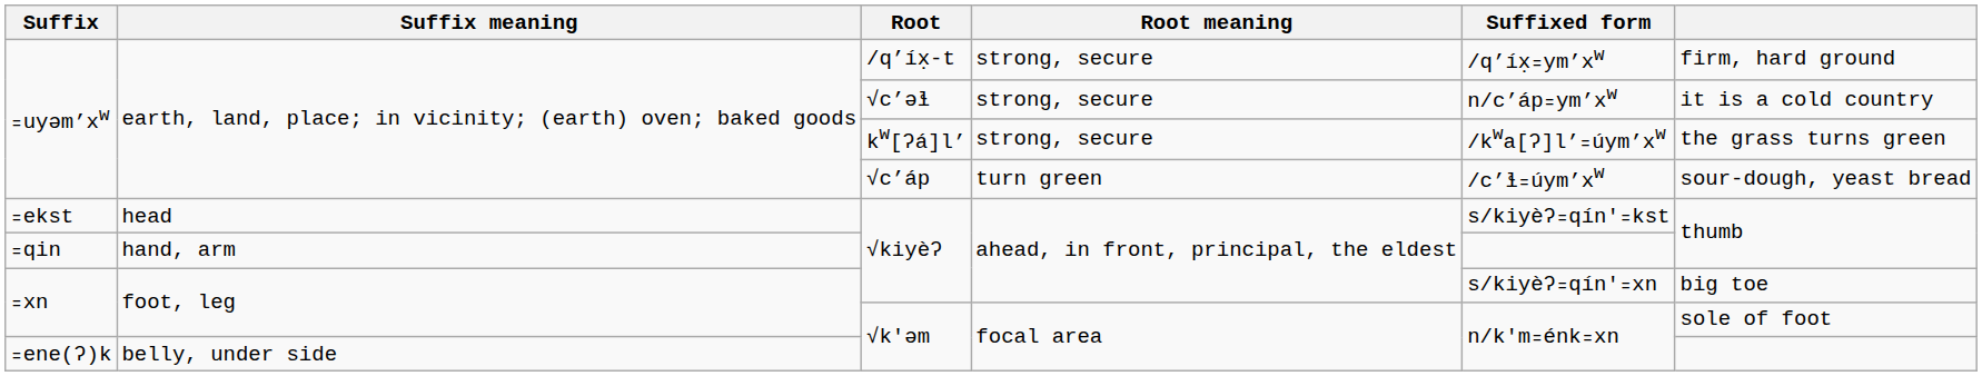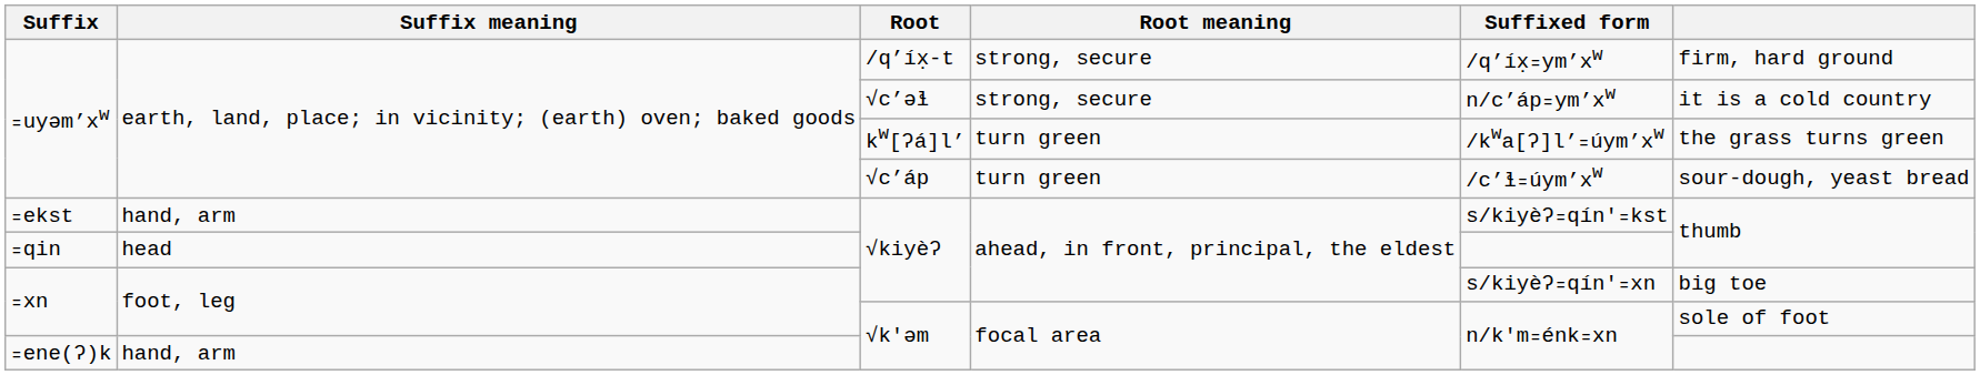kw[ʔá]l’ | Root meaning: strong, secure -> turn green
꞊ekst / √kiyèʔ | Suffix meaning: head -> hand, arm
꞊qin / √kiyèʔ | Suffix meaning: hand, arm -> head
꞊ene(ʔ)k / √k'əm | Suffix meaning: belly, under side -> hand, arm
